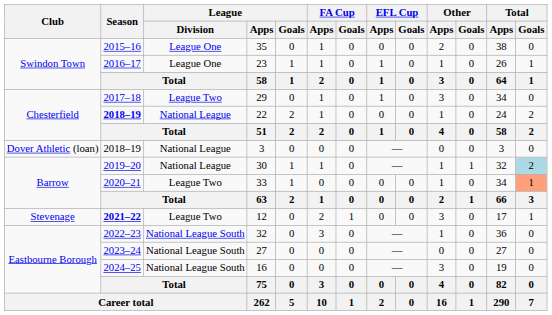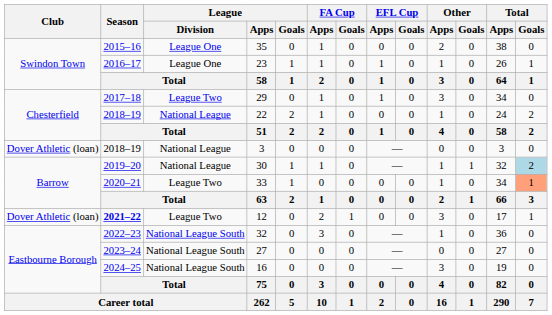22 | Season: bold -> normal
12 | Club: Stevenage -> Dover Athletic (loan)
